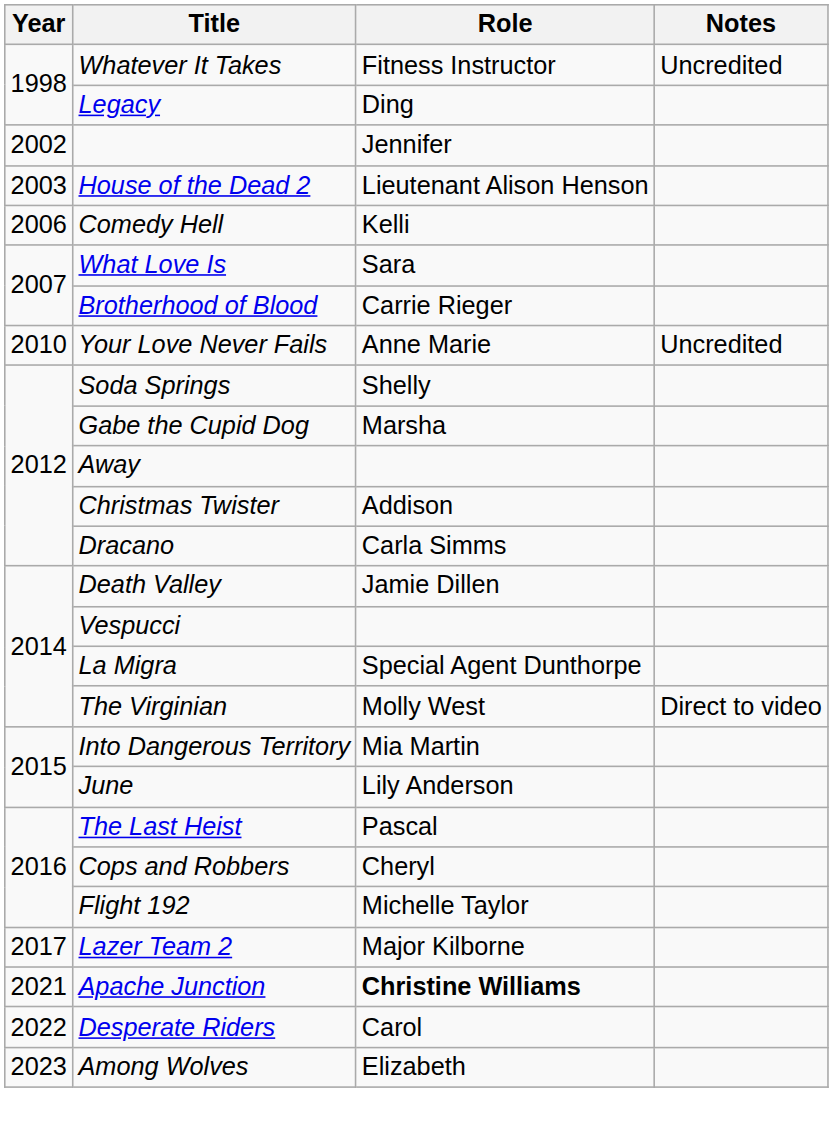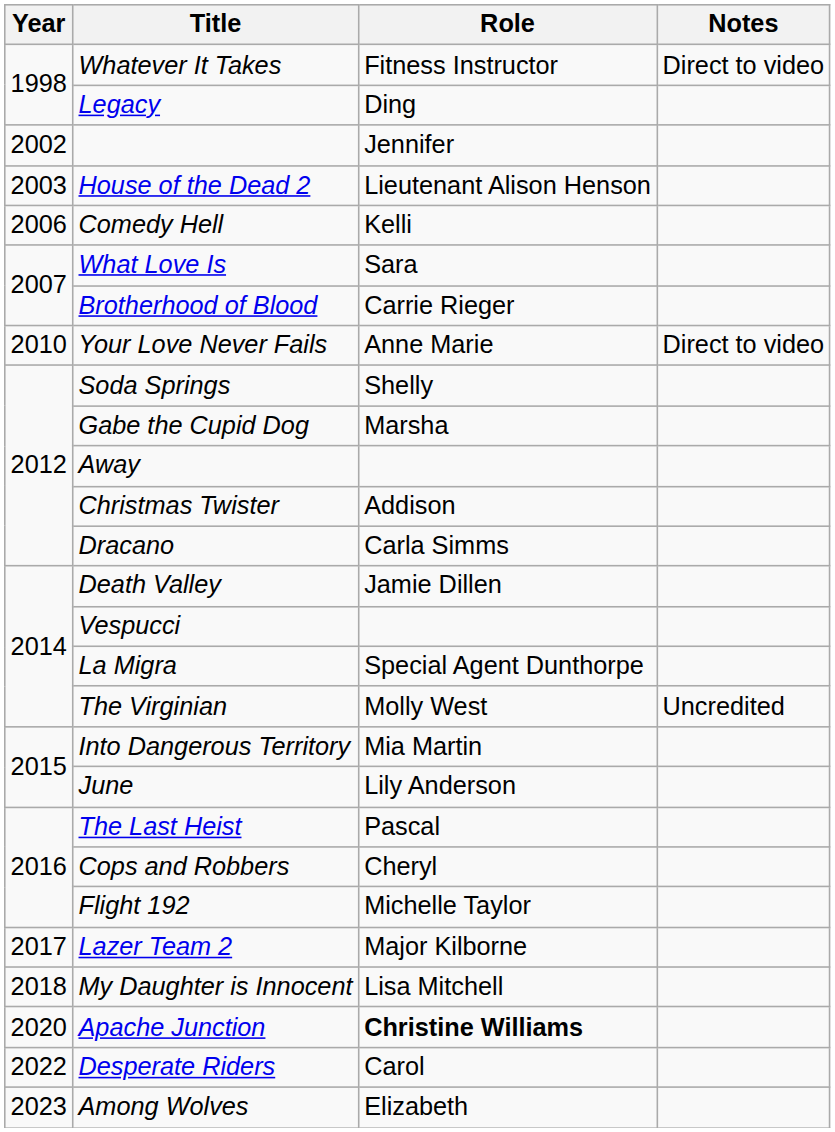Whatever It Takes | Notes: Uncredited -> Direct to video
Your Love Never Fails | Notes: Uncredited -> Direct to video
The Virginian | Notes: Direct to video -> Uncredited
+ row: 2018 | My Daughter is Innocent | Lisa Mitchell
Apache Junction | Year: 2021 -> 2020
